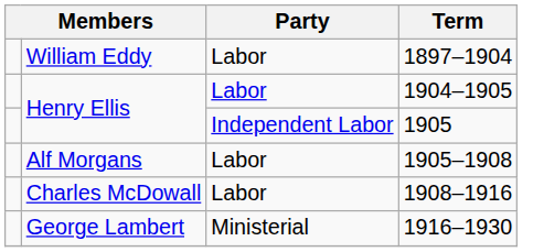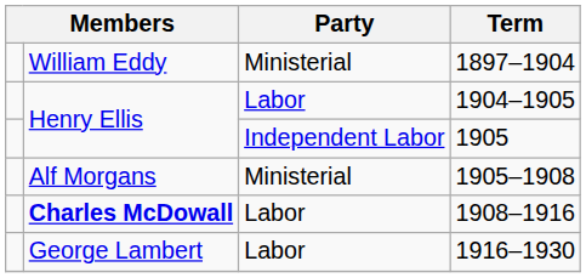1897–1904 | Party: Labor -> Ministerial
1905–1908 | Party: Labor -> Ministerial
1908–1916 | column 2: normal -> bold
1916–1930 | Party: Ministerial -> Labor
